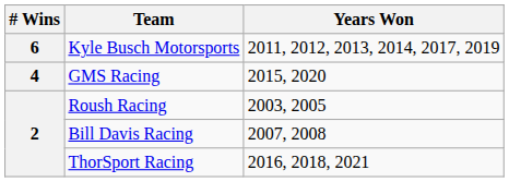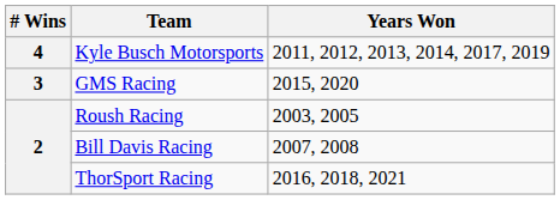Kyle Busch Motorsports | # Wins: 6 -> 4
GMS Racing | # Wins: 4 -> 3
